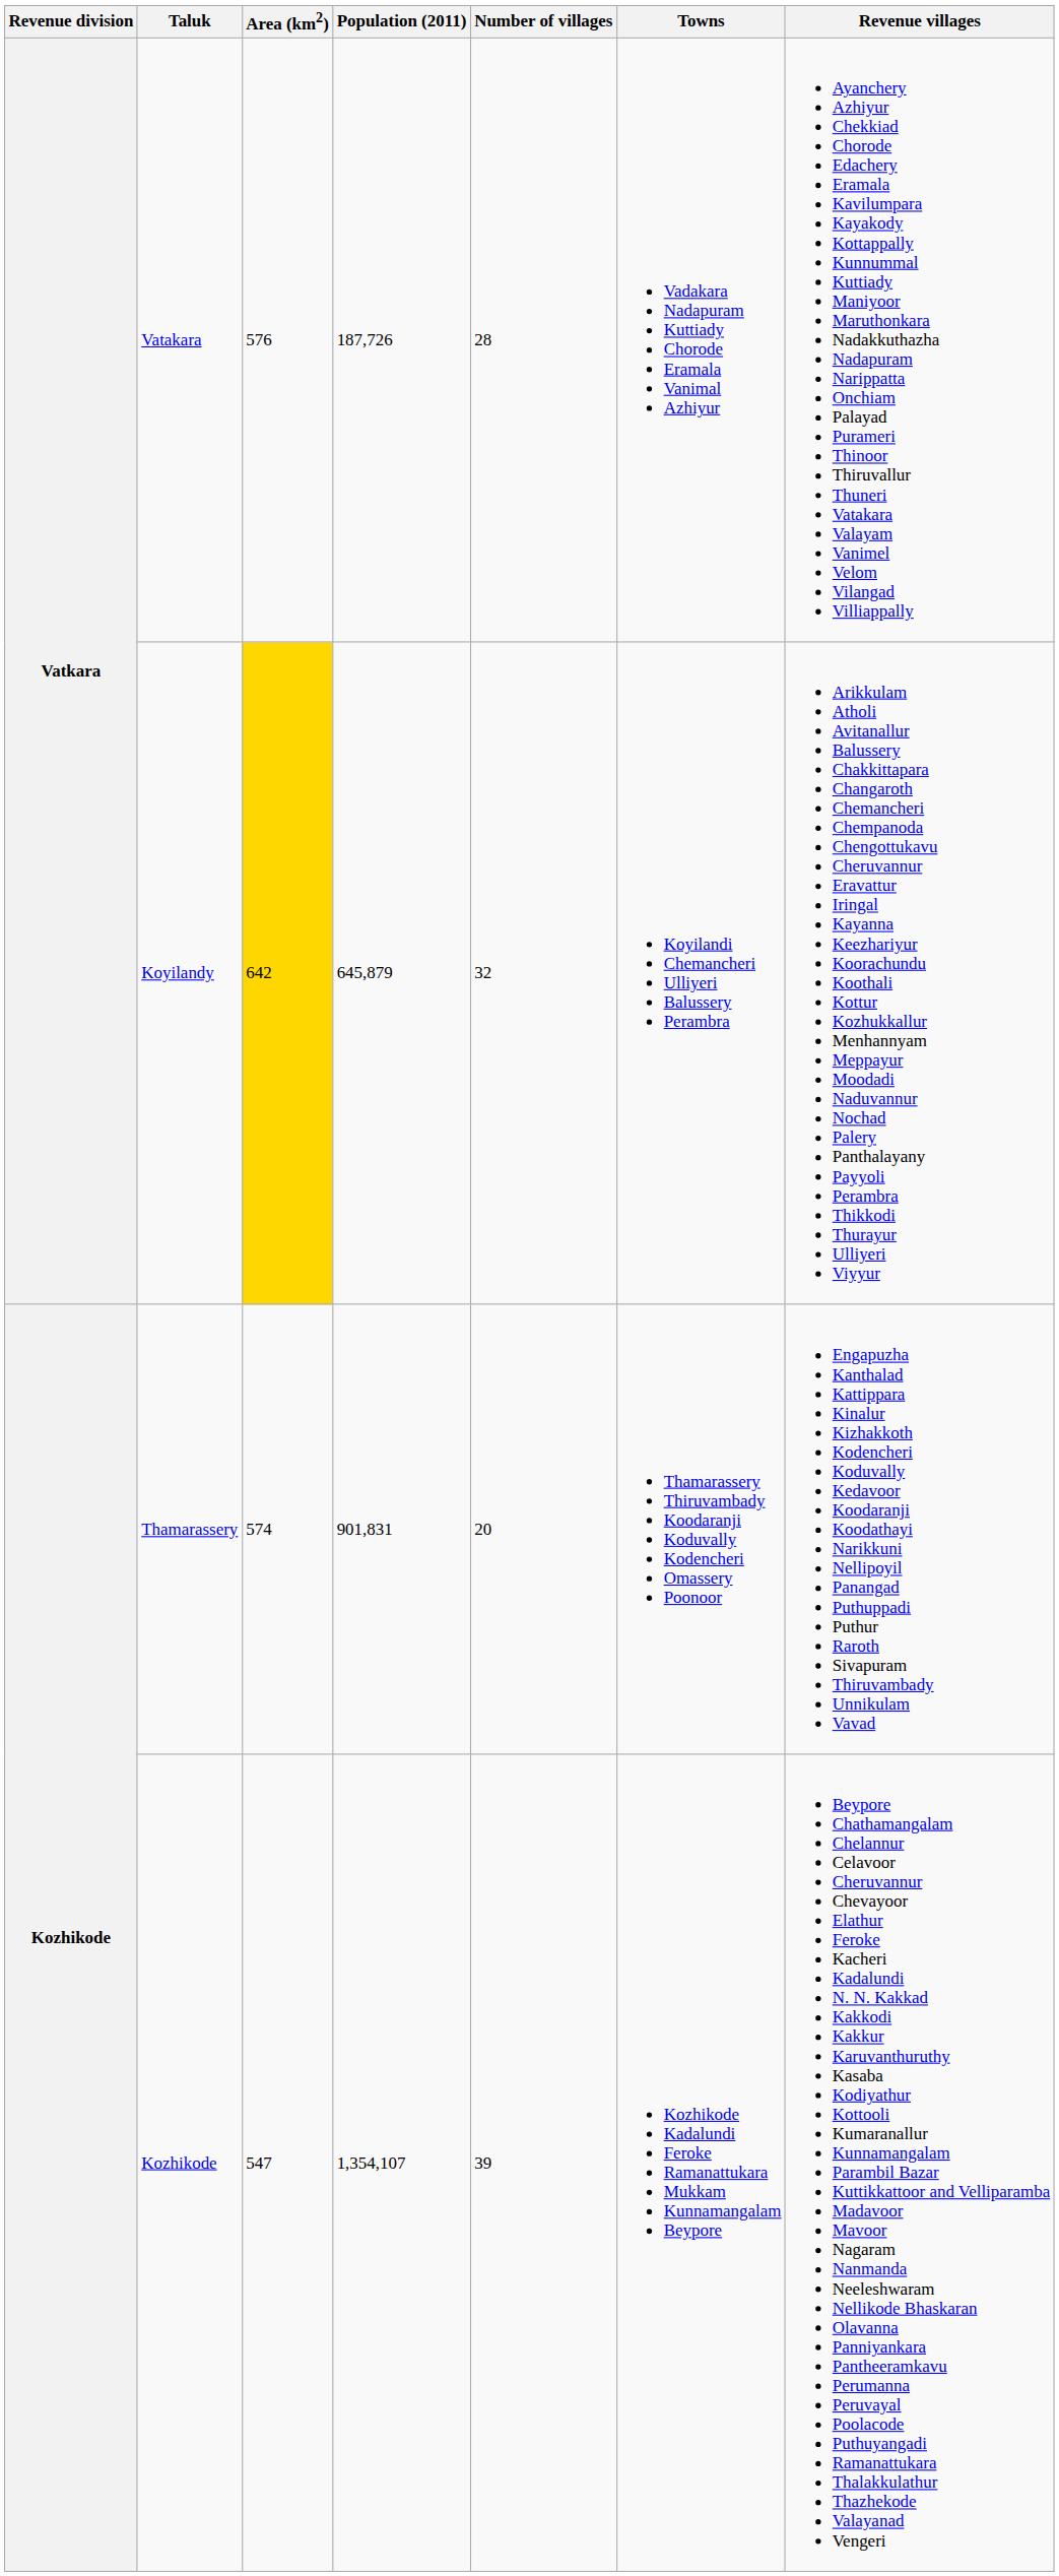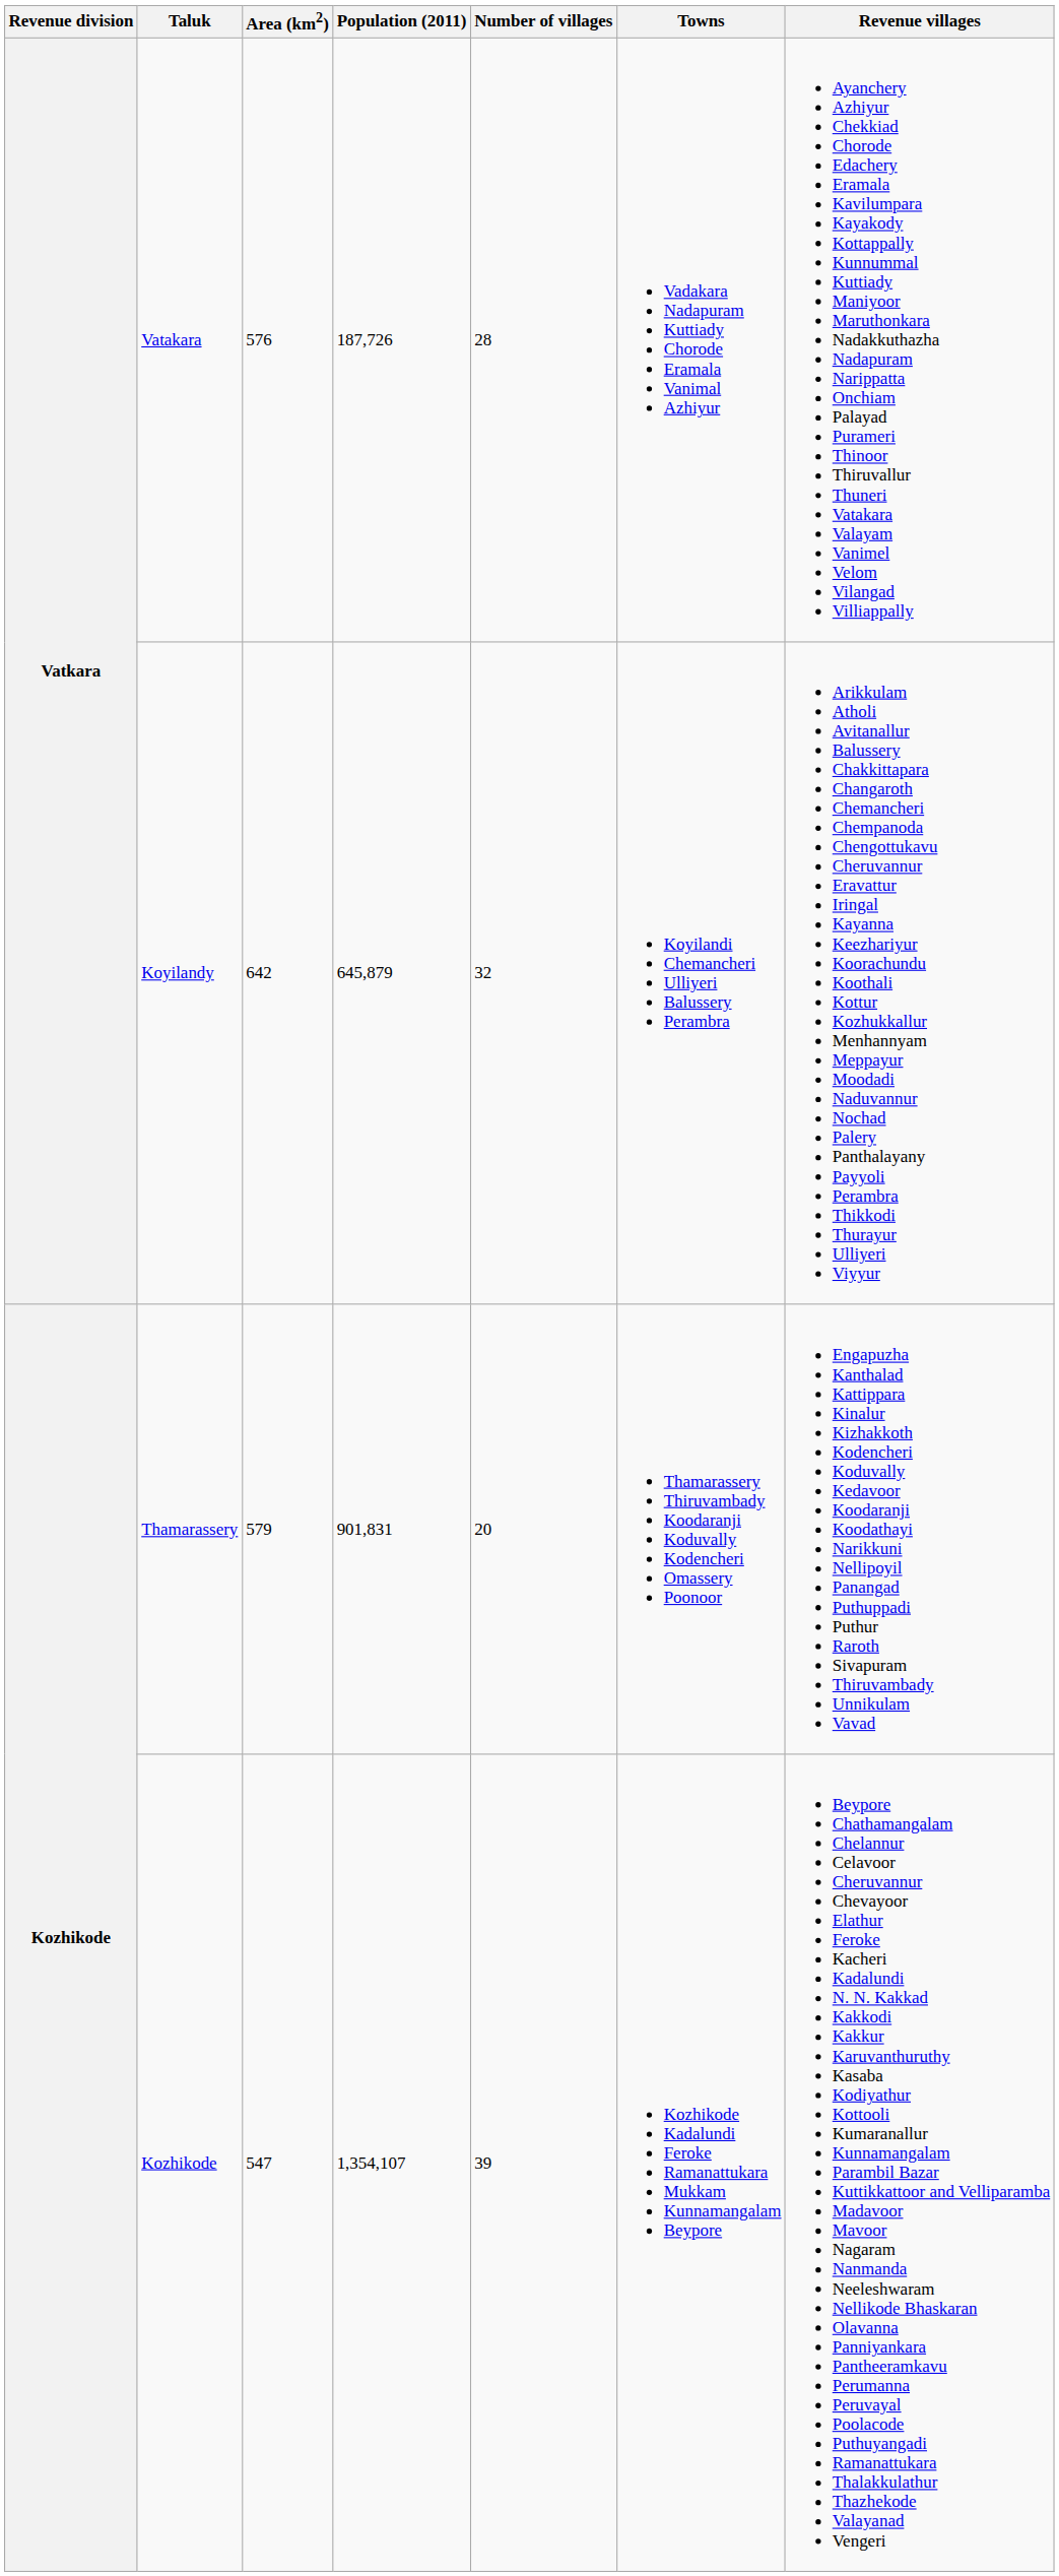Koyilandy | Area (km2): gold background -> no background
Thamarassery | Area (km2): 574 -> 579
